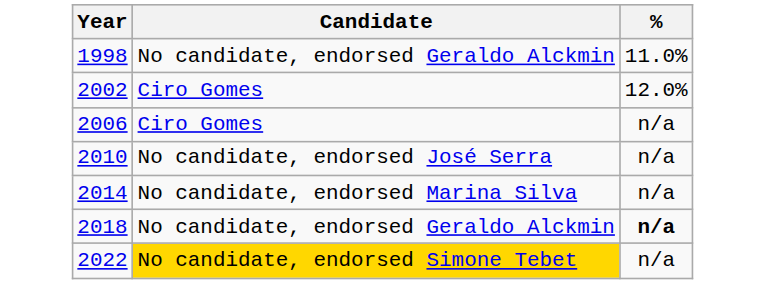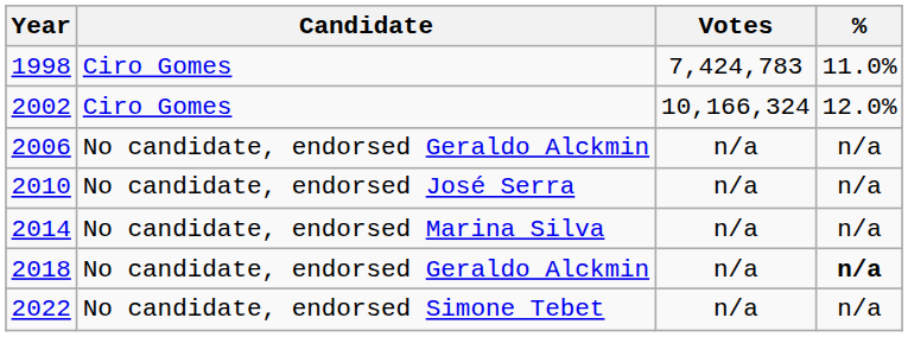+ column: Votes | 7,424,783 | 10,166,324 | n/a | n/a | n/a | n/a | n/a
1998 | Candidate: No candidate, endorsed Geraldo Alckmin -> Ciro Gomes
2006 | Candidate: Ciro Gomes -> No candidate, endorsed Geraldo Alckmin
2022 | Candidate: gold background -> no background
